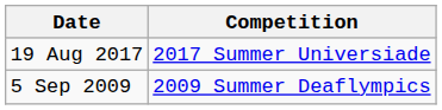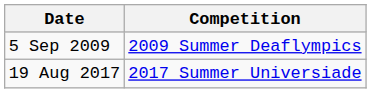rows swapped: 5 Sep 2009 <-> 19 Aug 2017
